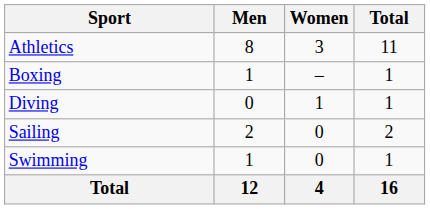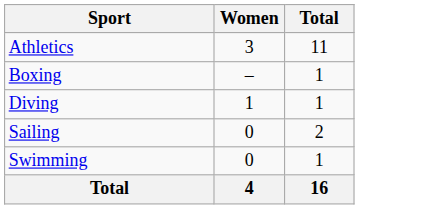- column: Men | 8 | 1 | 0 | 2 | 1 | 12
